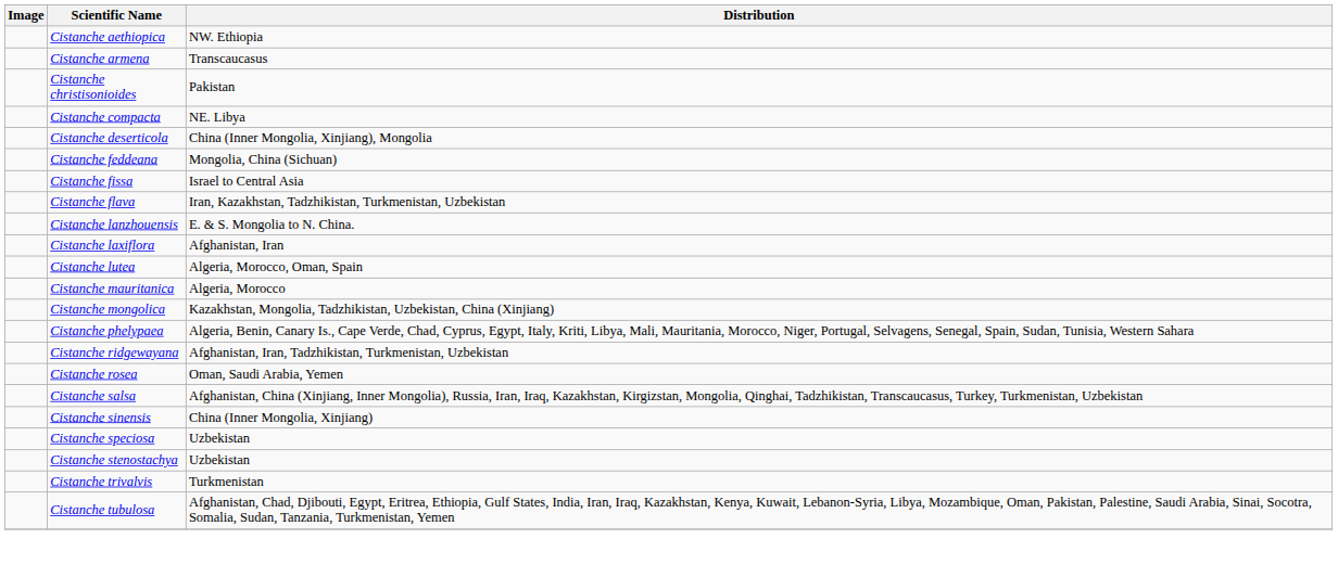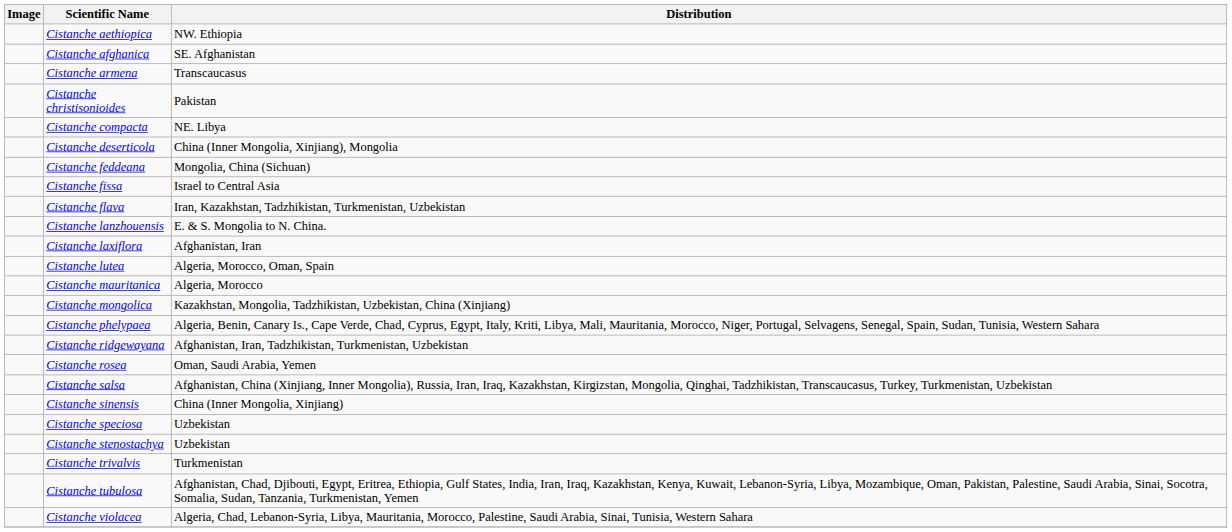+ row: Cistanche afghanica | SE. Afghanistan
+ row: Cistanche violacea | Algeria, Chad, Lebanon-Syria, Libya, Mauritania, Morocco, Palestine, Saudi Arabia, Sinai, Tunisia, Western Sahara
